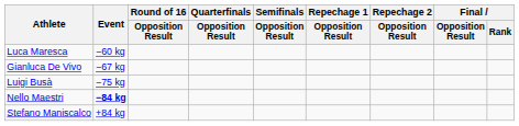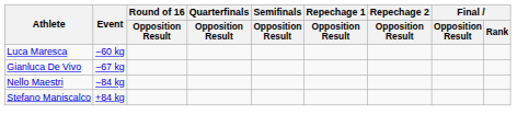- row: Luigi Busà | −75 kg
Nello Maestri | Event: bold -> normal
